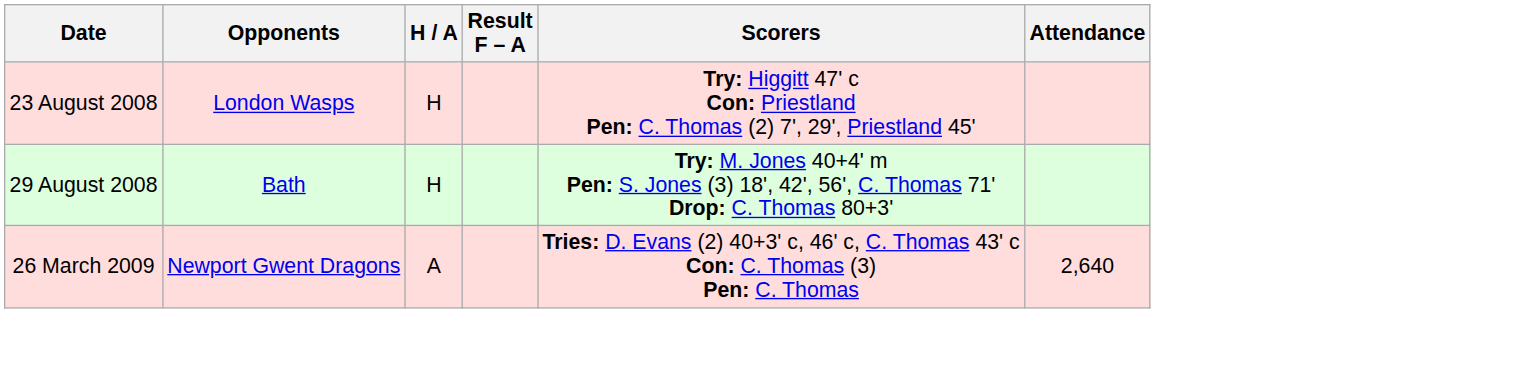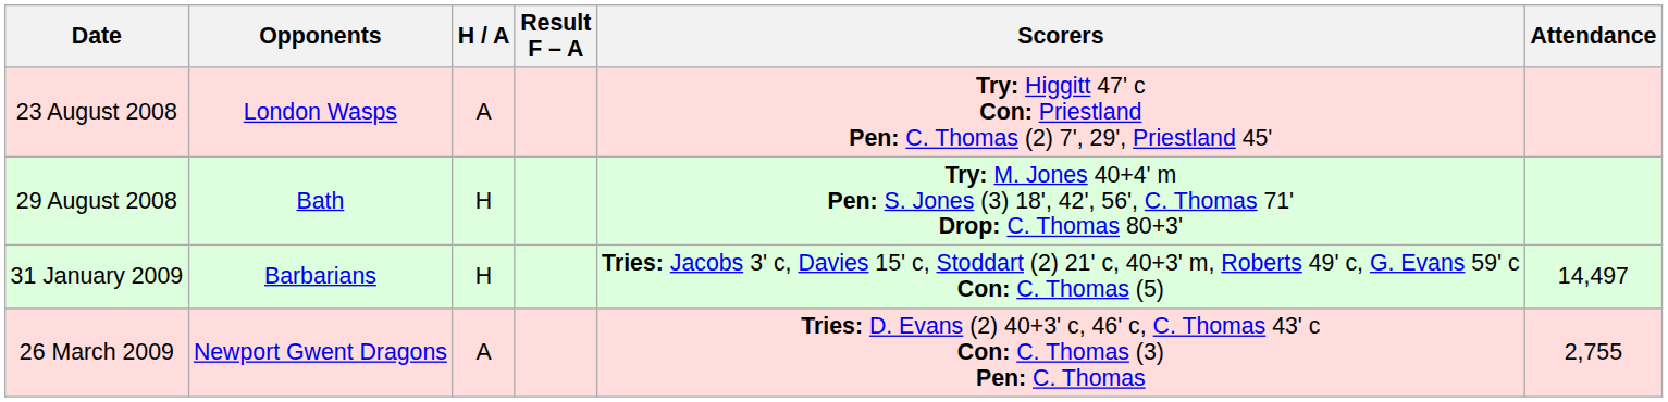23 August 2008 | H / A: H -> A
+ row: 31 January 2009 | Barbarians | H | Tries: Jacobs 3' c, Davies 15' c, Stoddart (2) 21' c, 40+3' m, Roberts 49' c, G. Evans 59' c Con: C. Thomas (5) | 14,497
26 March 2009 | Attendance: 2,640 -> 2,755
